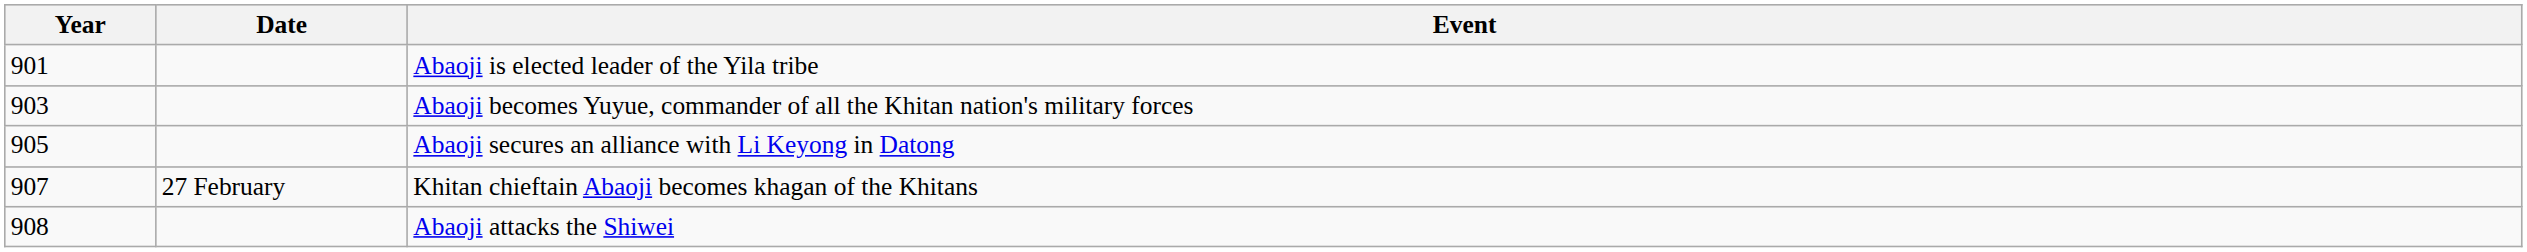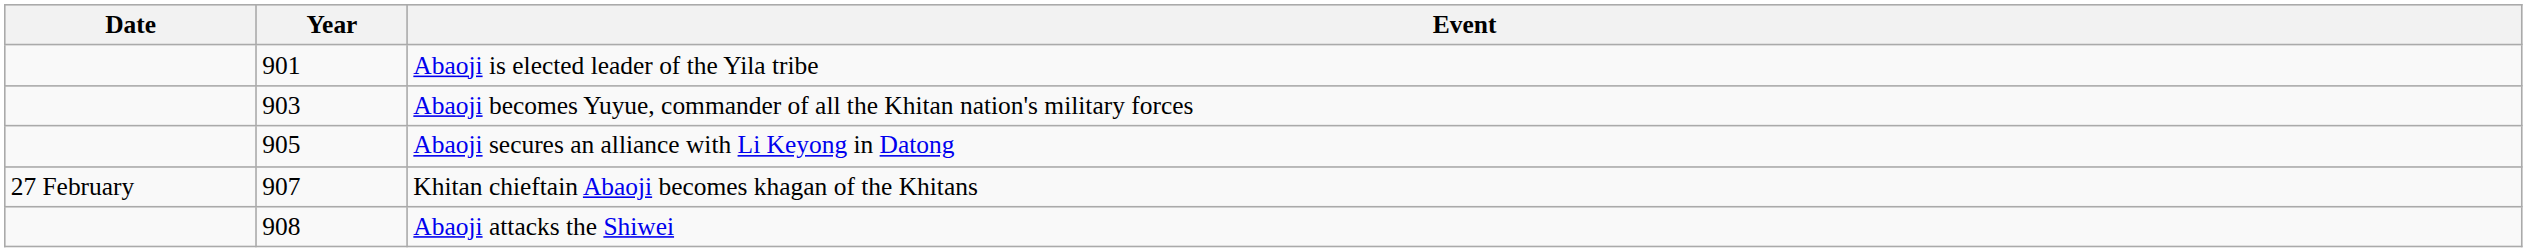columns swapped: Year <-> Date
